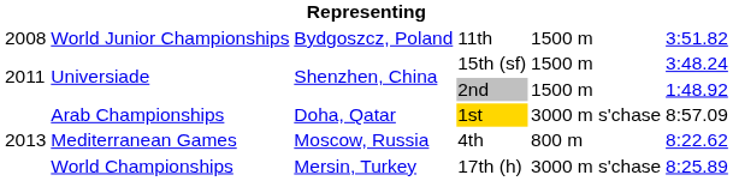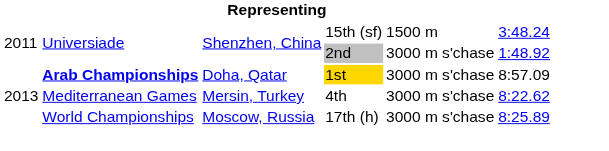- row: 2008 | World Junior Championships | Bydgoszcz, Poland | 11th | 1500 m | 3:51.82
2nd | column 5: 1500 m -> 3000 m s'chase
1st | column 2: normal -> bold
4th | column 3: Moscow, Russia -> Mersin, Turkey
4th | column 5: 800 m -> 3000 m s'chase
17th (h) | column 3: Mersin, Turkey -> Moscow, Russia
